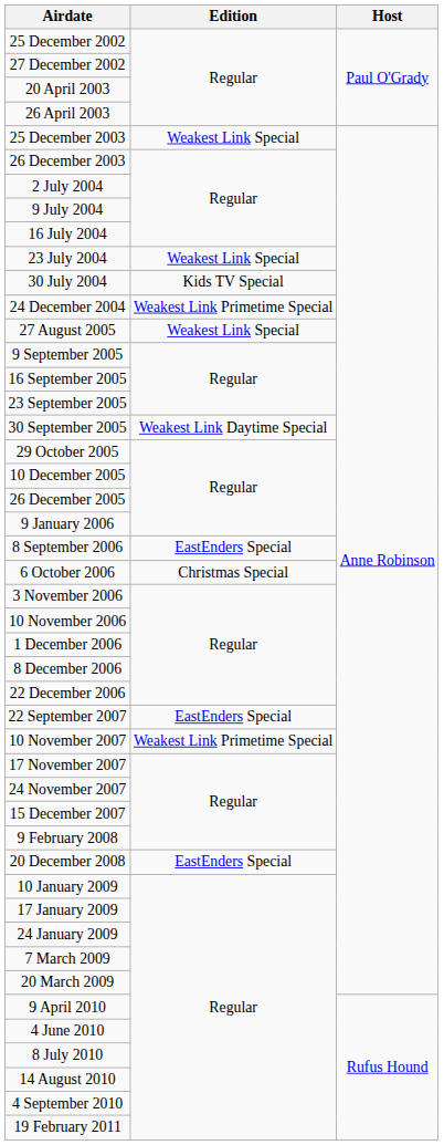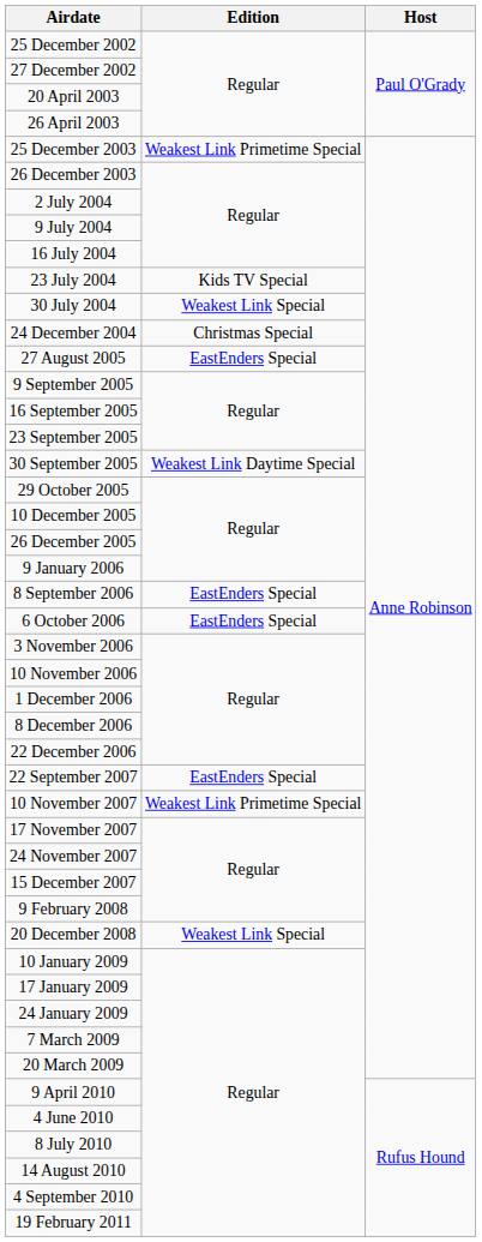25 December 2003 | Edition: Weakest Link Special -> Weakest Link Primetime Special
23 July 2004 | Edition: Weakest Link Special -> Kids TV Special
30 July 2004 | Edition: Kids TV Special -> Weakest Link Special
24 December 2004 | Edition: Weakest Link Primetime Special -> Christmas Special
27 August 2005 | Edition: Weakest Link Special -> EastEnders Special
6 October 2006 | Edition: Christmas Special -> EastEnders Special
20 December 2008 | Edition: EastEnders Special -> Weakest Link Special
